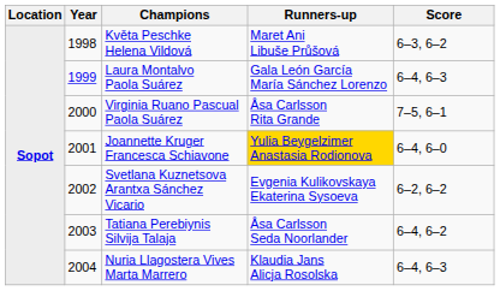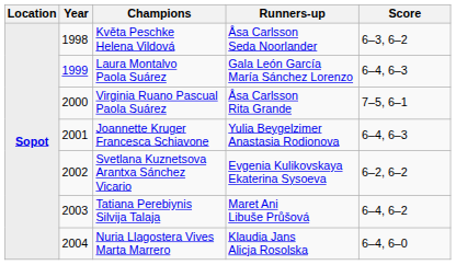Květa Peschke Helena Vildová | Runners-up: Maret Ani Libuše Průšová -> Åsa Carlsson Seda Noorlander
Joannette Kruger Francesca Schiavone | Runners-up: gold background -> no background
Joannette Kruger Francesca Schiavone | Score: 6–4, 6–0 -> 6–4, 6–3
Tatiana Perebiynis Silvija Talaja | Runners-up: Åsa Carlsson Seda Noorlander -> Maret Ani Libuše Průšová
Nuria Llagostera Vives Marta Marrero | Score: 6–4, 6–3 -> 6–4, 6–0
